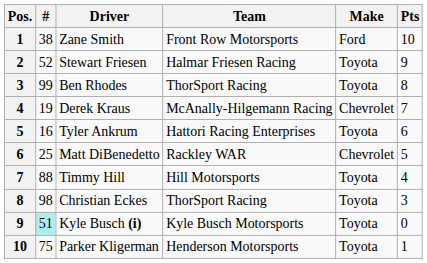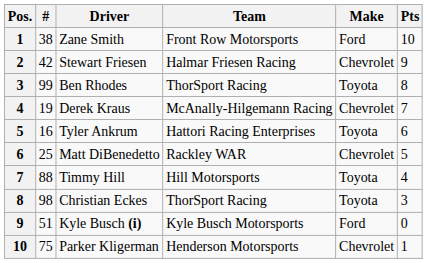Stewart Friesen | #: 52 -> 42
Stewart Friesen | Make: Toyota -> Chevrolet
Kyle Busch (i) | #: paleturquoise background -> no background
Kyle Busch (i) | Make: Toyota -> Ford
Parker Kligerman | Make: Toyota -> Chevrolet
